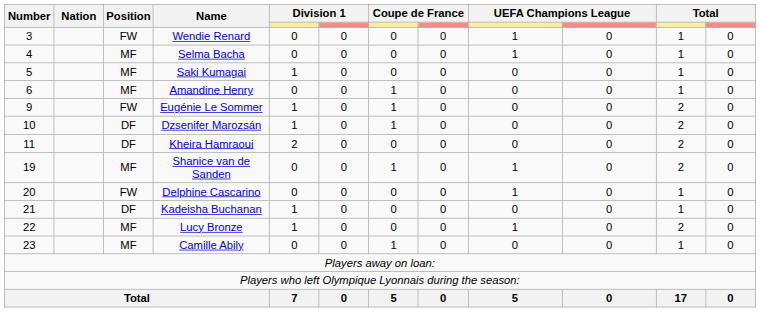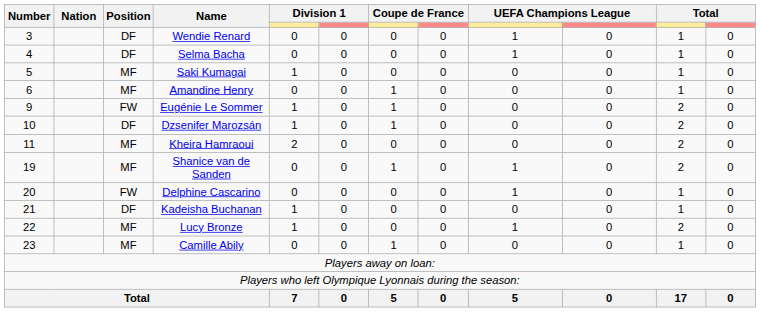Wendie Renard | Position: FW -> DF
Selma Bacha | Position: MF -> DF
Kheira Hamraoui | Position: DF -> MF
